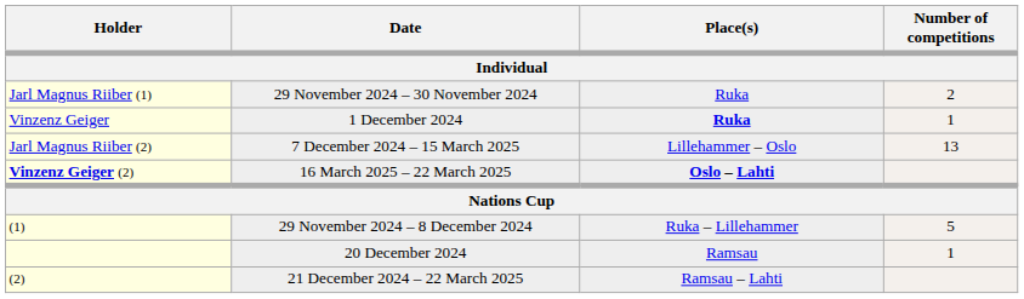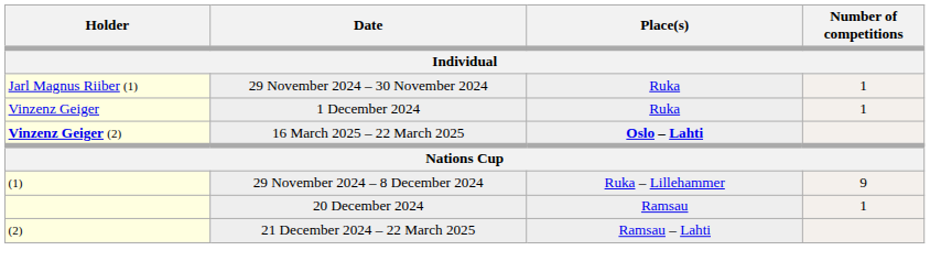Jarl Magnus Riiber (1) | Number of competitions: 2 -> 1
Vinzenz Geiger | Place(s): bold -> normal
- row: Jarl Magnus Riiber (2) | 7 December 2024 – 15 March 2025 | Lillehammer – Oslo | 13
(1) | Number of competitions: 5 -> 9
